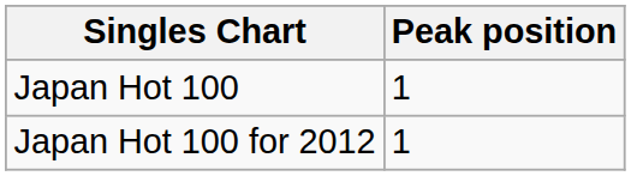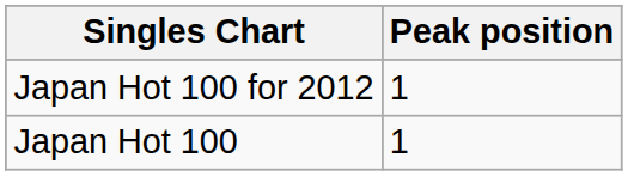rows swapped: Japan Hot 100 <-> Japan Hot 100 for 2012
